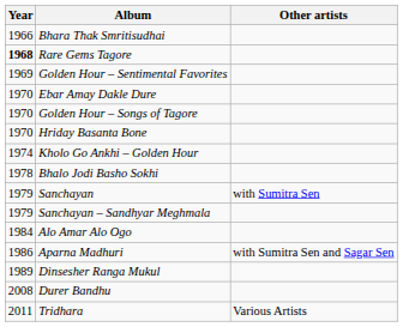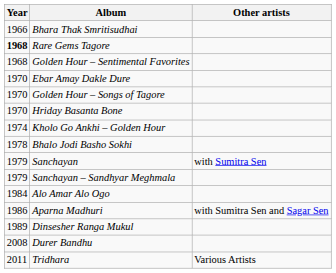Golden Hour – Sentimental Favorites | Year: 1969 -> 1968
